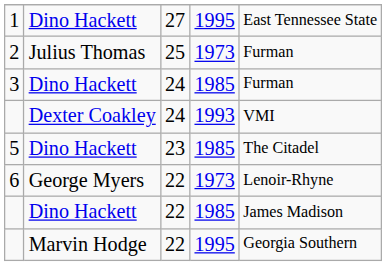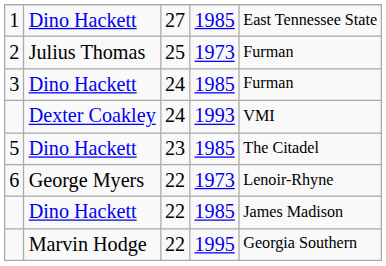1 | column 4: 1995 -> 1985
